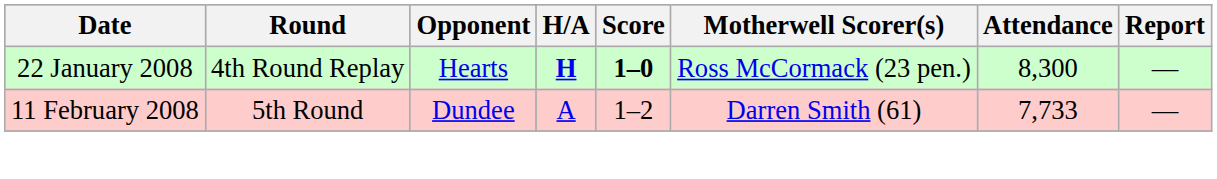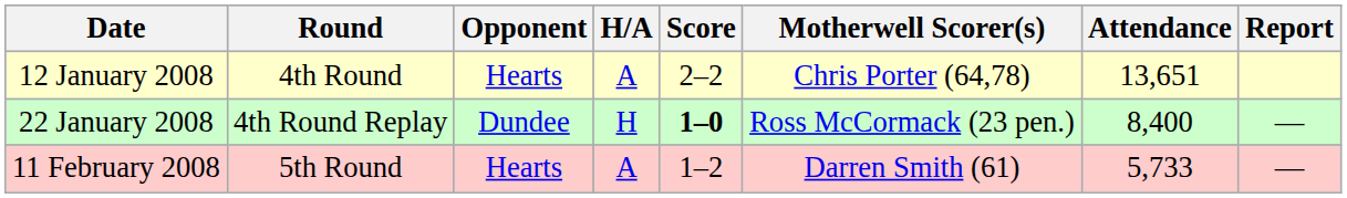+ row: 12 January 2008 | 4th Round | Hearts | A | 2–2 | Chris Porter (64,78) | 13,651
22 January 2008 | Opponent: Hearts -> Dundee
22 January 2008 | H/A: bold -> normal
22 January 2008 | Attendance: 8,300 -> 8,400
11 February 2008 | Opponent: Dundee -> Hearts
11 February 2008 | Attendance: 7,733 -> 5,733
